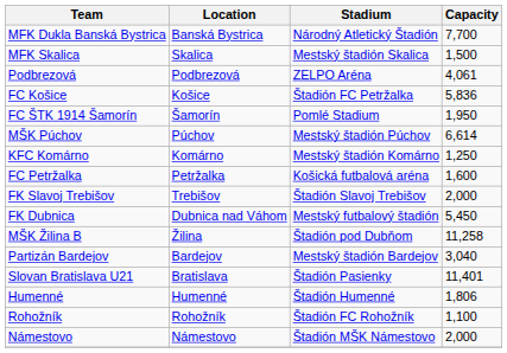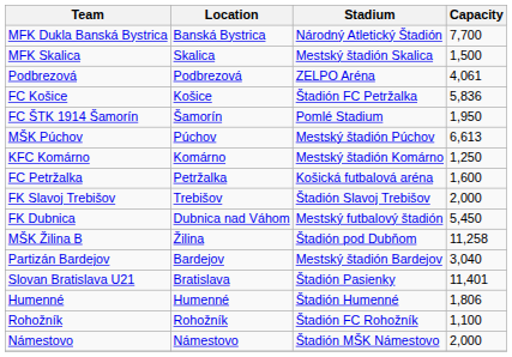MŠK Púchov | Capacity: 6,614 -> 6,613
